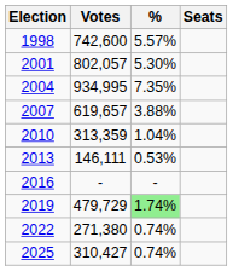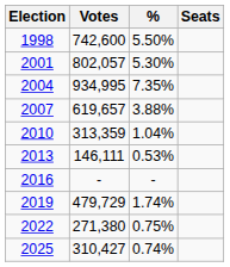1998 | %: 5.57% -> 5.50%
2019 | %: lightgreen background -> no background
2022 | %: 0.74% -> 0.75%
